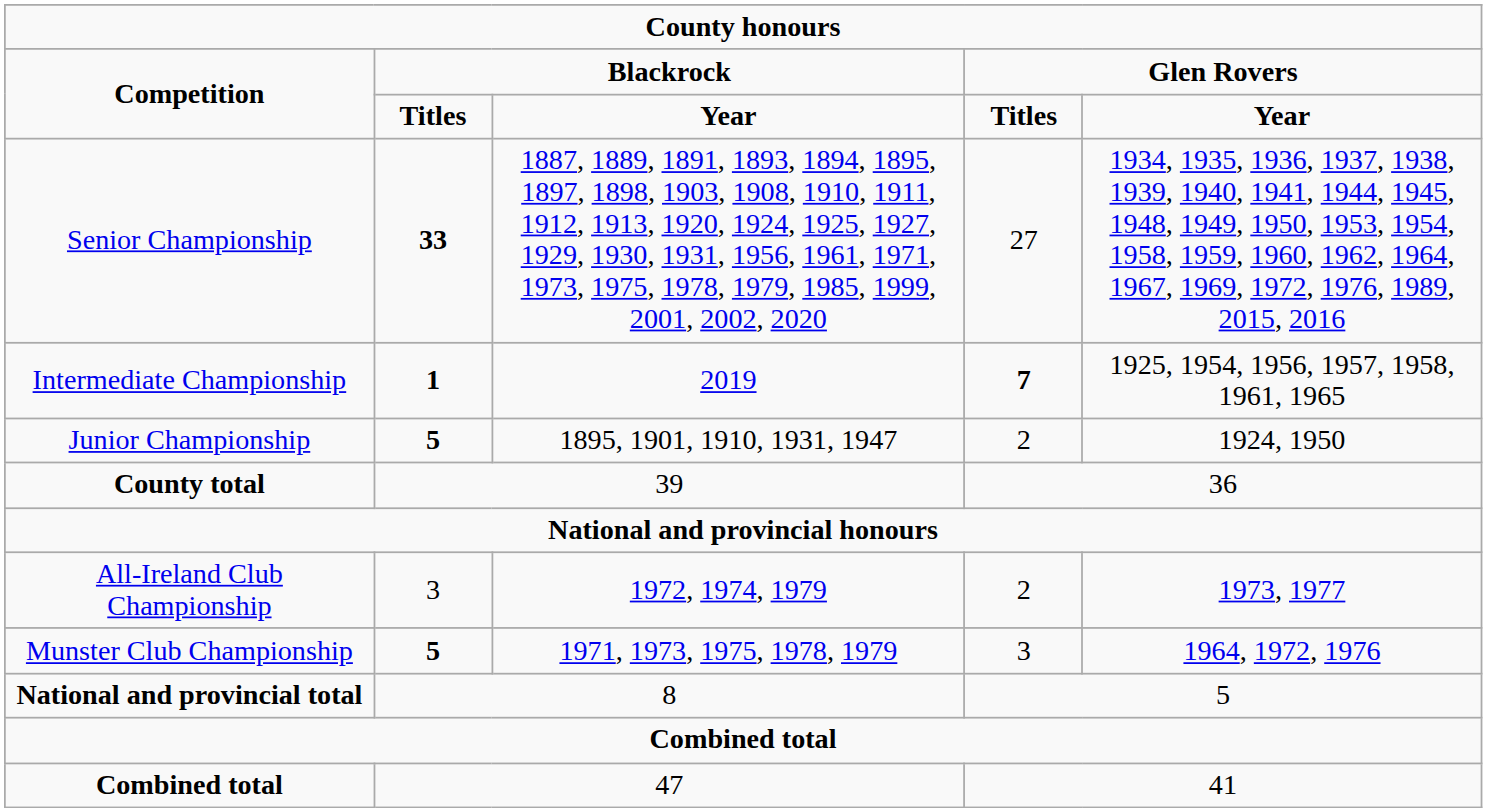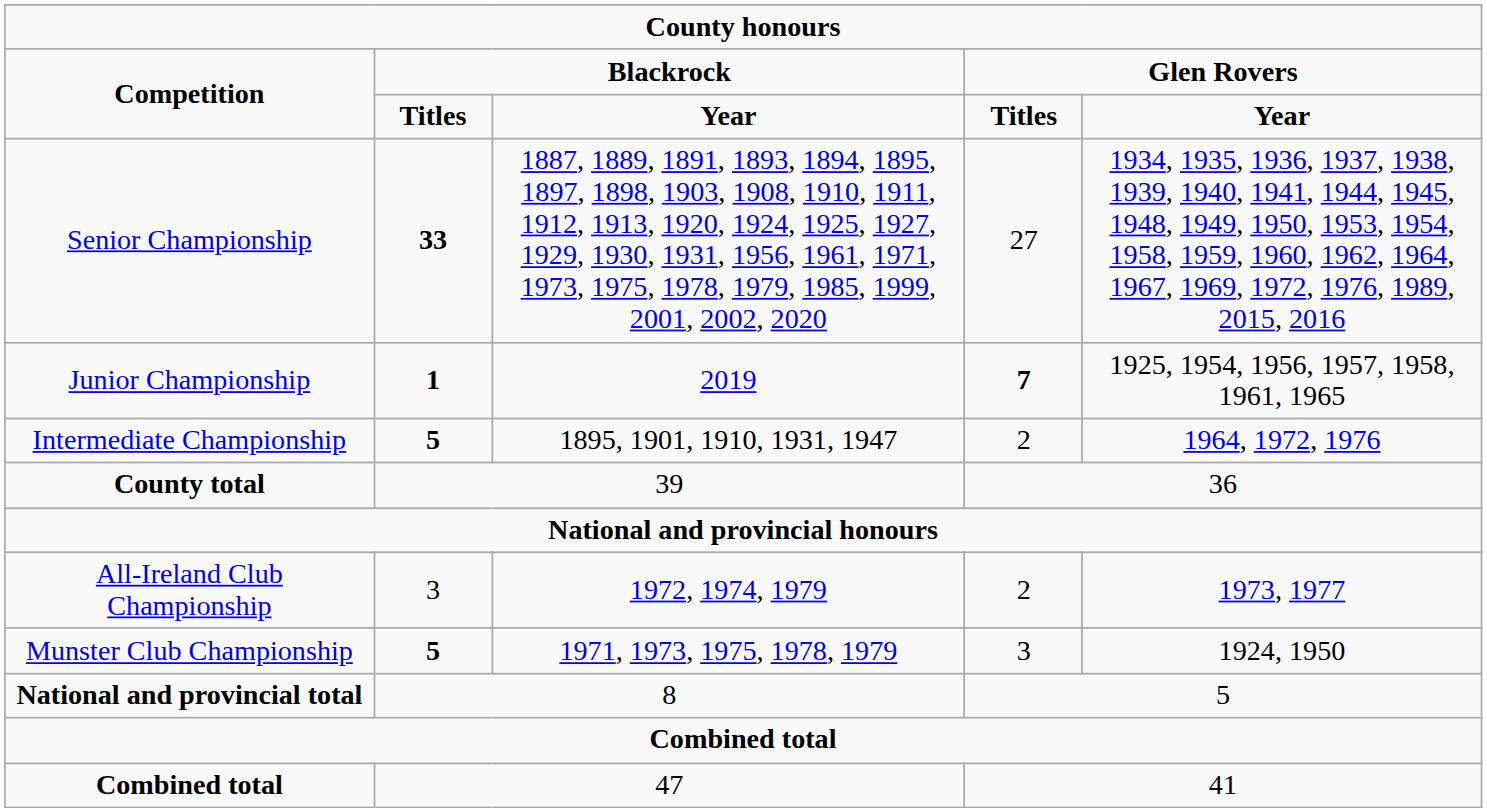2019 | column 1: Intermediate Championship -> Junior Championship
1895, 1901, 1910, 1931, 1947 | column 1: Junior Championship -> Intermediate Championship
1895, 1901, 1910, 1931, 1947 | column 5: 1924, 1950 -> 1964, 1972, 1976
1971, 1973, 1975, 1978, 1979 | column 5: 1964, 1972, 1976 -> 1924, 1950
